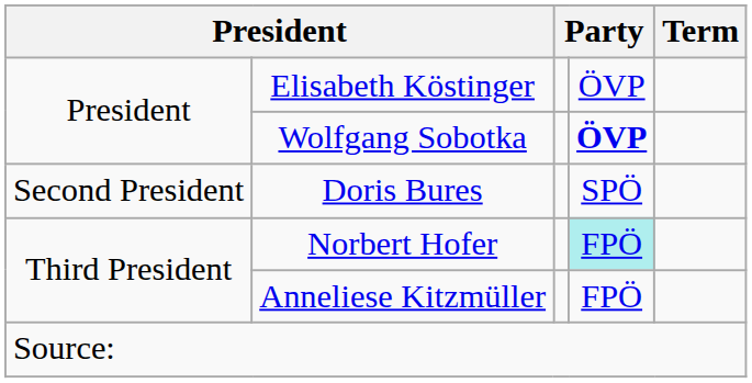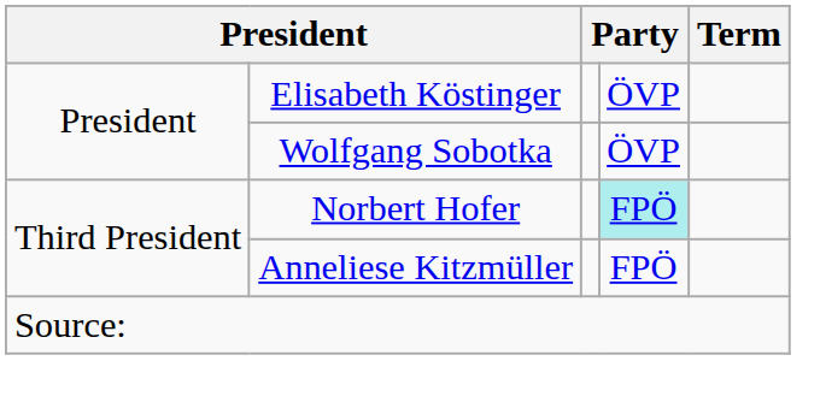Wolfgang Sobotka | column 4: bold -> normal
- row: Second President | Doris Bures | SPÖ
